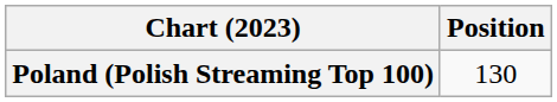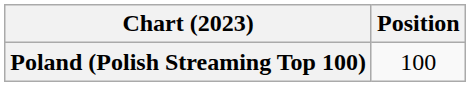Poland (Polish Streaming Top 100) | Position: 130 -> 100
